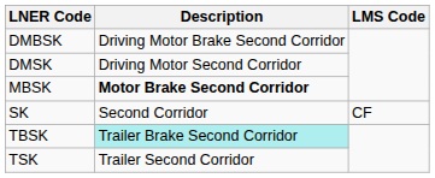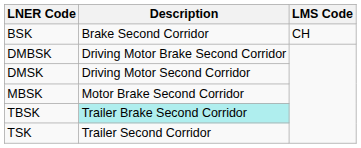+ row: BSK | Brake Second Corridor | CH
MBSK | Description: bold -> normal
- row: SK | Second Corridor | CF
